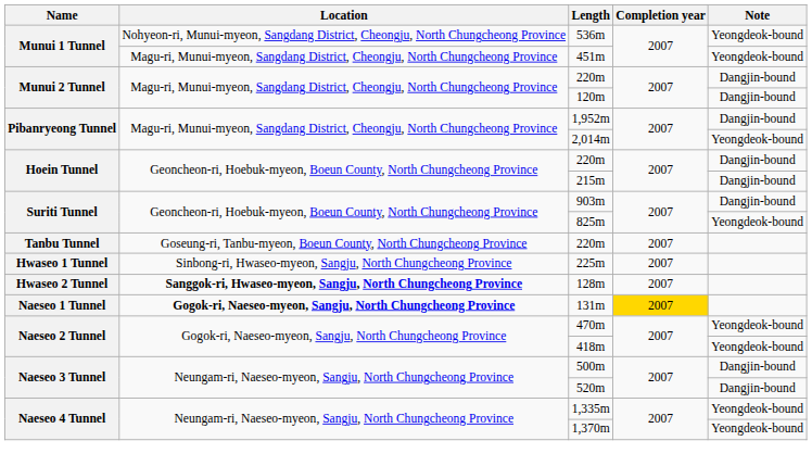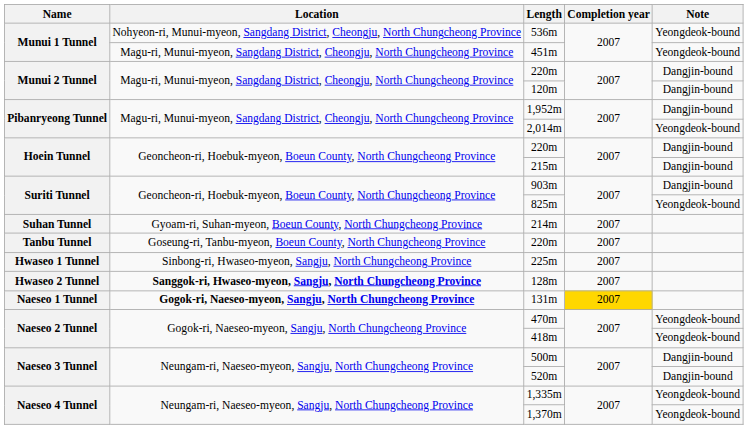+ row: Suhan Tunnel | Gyoam-ri, Suhan-myeon, Boeun County, North Chungcheong Province | 214m | 2007
